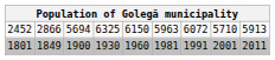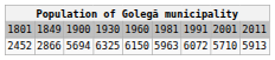rows swapped: 1801 <-> 2452
